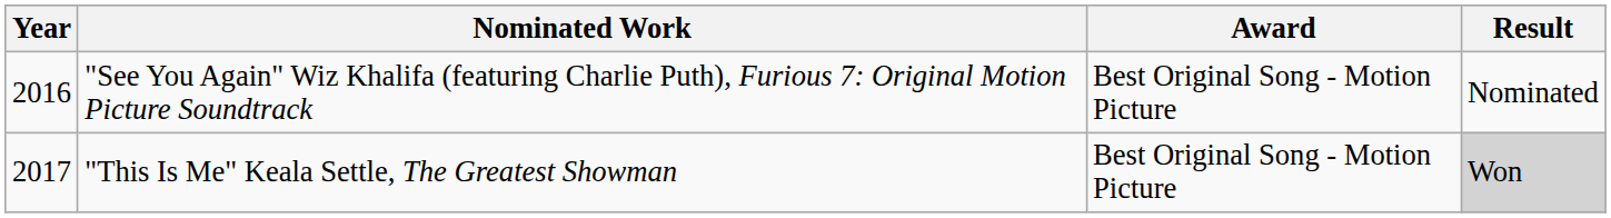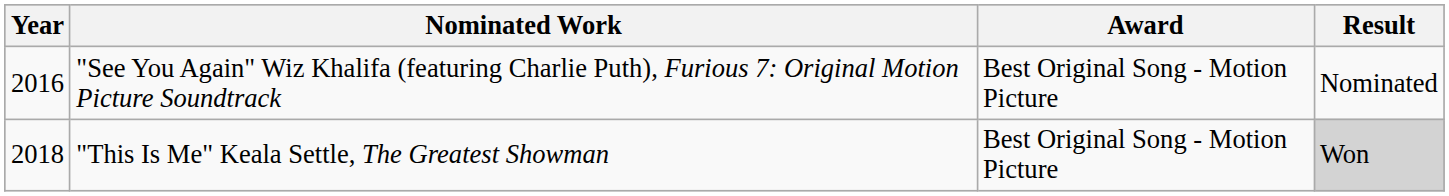"This Is Me" Keala Settle, The Greatest Showman | Year: 2017 -> 2018
